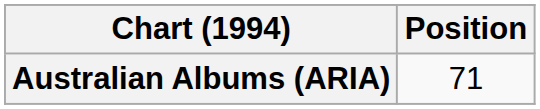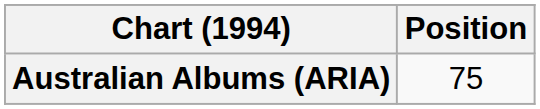Australian Albums (ARIA) | Position: 71 -> 75
